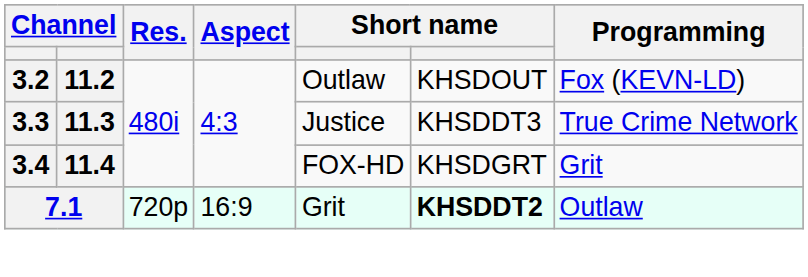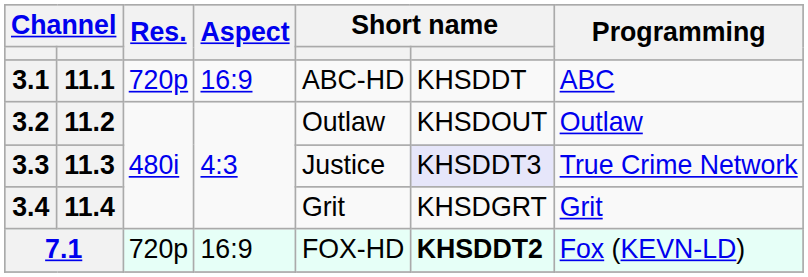+ row: 3.1 | 11.1 | 720p | 16:9 | ABC-HD | KHSDDT | ABC
3.2 | Programming: Fox (KEVN-LD) -> Outlaw
3.3 | column 6: no background -> lavender background
3.4 | column 5: FOX-HD -> Grit
7.1 | column 5: Grit -> FOX-HD
7.1 | Programming: Outlaw -> Fox (KEVN-LD)
